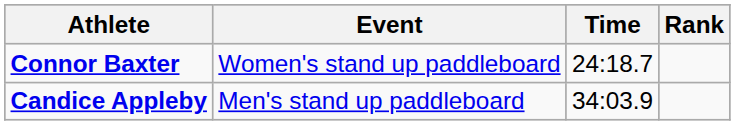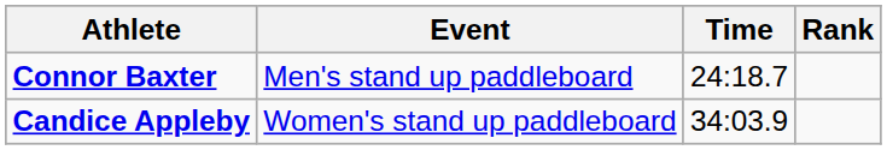Connor Baxter | Event: Women's stand up paddleboard -> Men's stand up paddleboard
Candice Appleby | Event: Men's stand up paddleboard -> Women's stand up paddleboard
